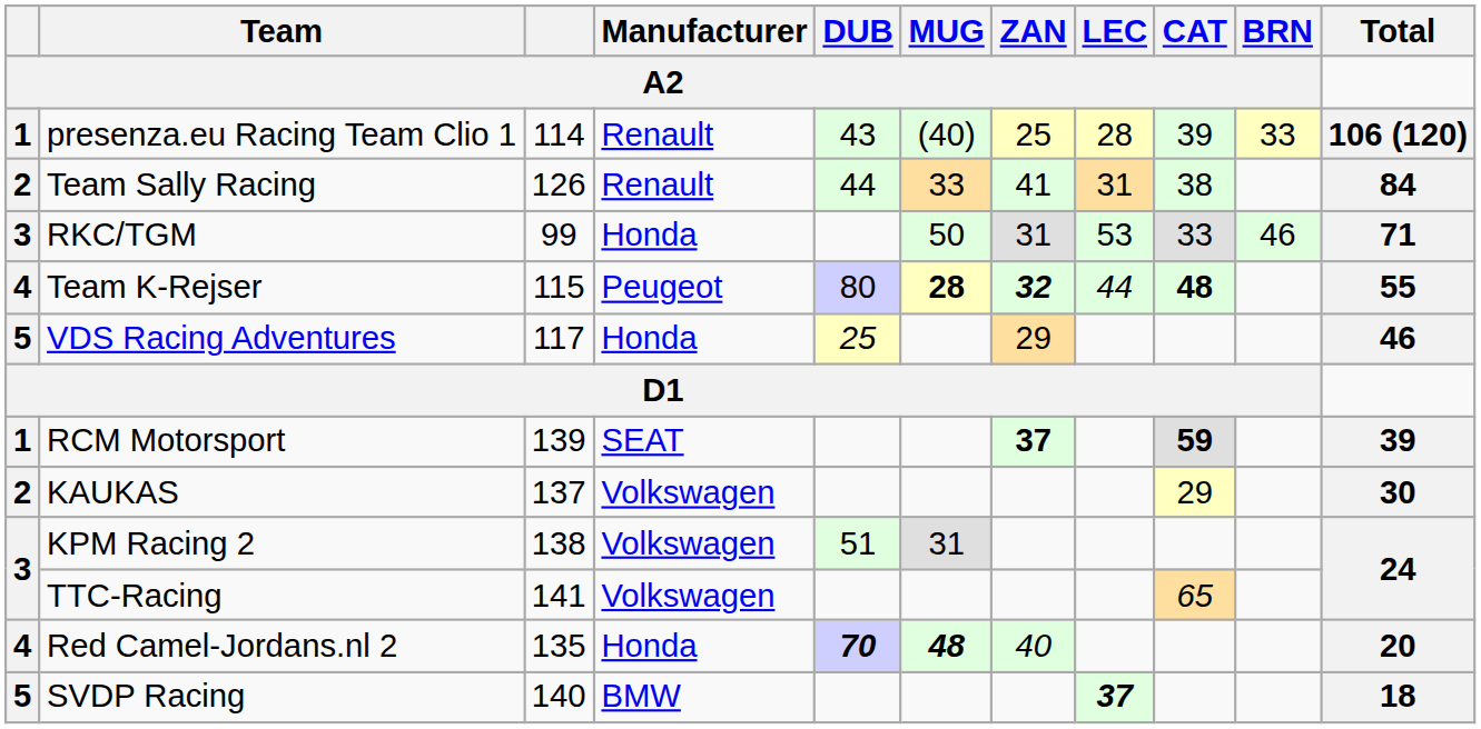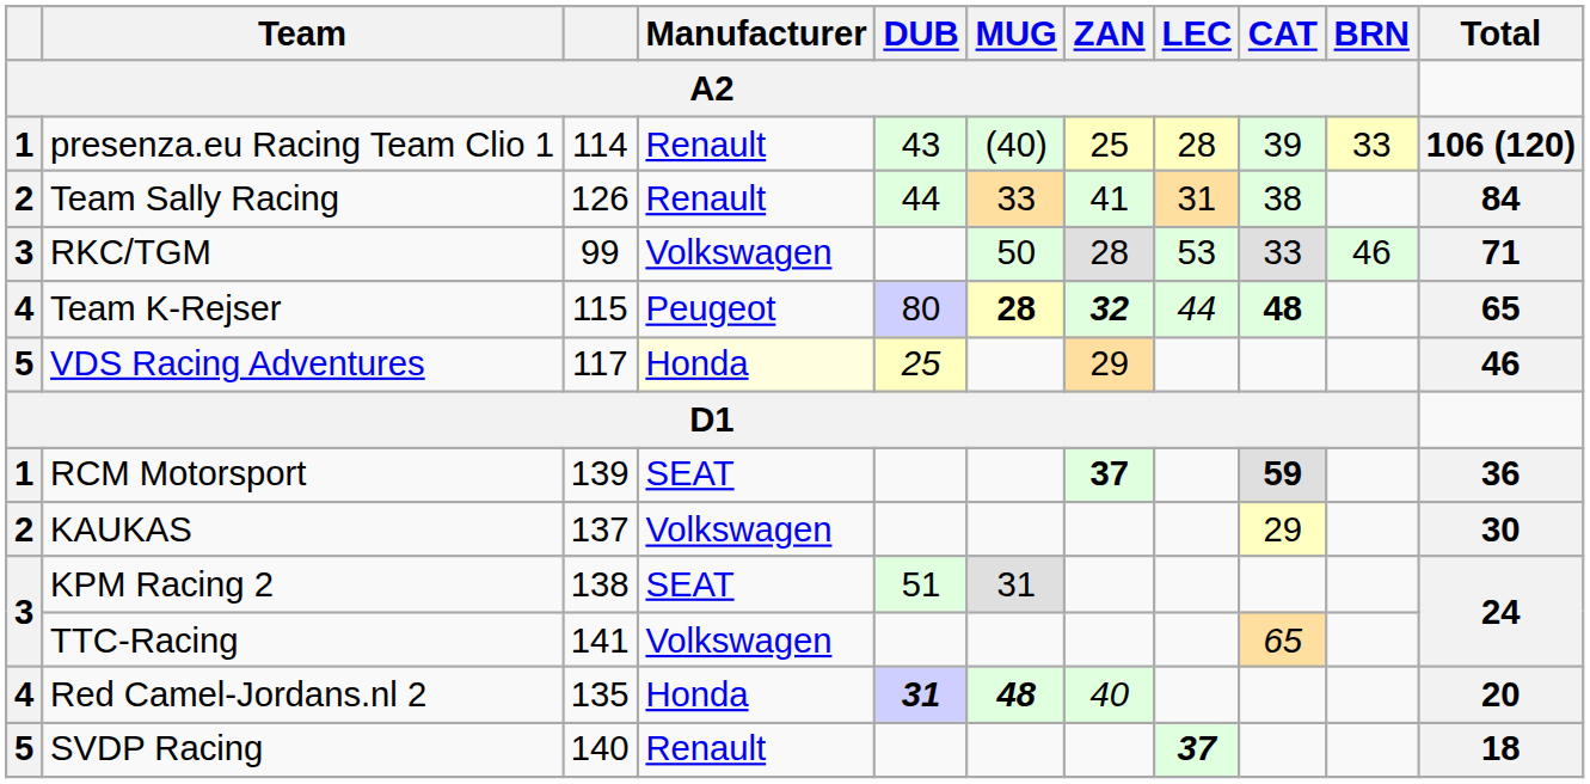RKC/TGM | Manufacturer / A2: Honda -> Volkswagen
RKC/TGM | ZAN / A2: 31 -> 28
Team K-Rejser | Total: 55 -> 65
VDS Racing Adventures | Manufacturer / A2: no background -> lightyellow background
RCM Motorsport | Total: 39 -> 36
KPM Racing 2 | Manufacturer / A2: Volkswagen -> SEAT
Red Camel-Jordans.nl 2 | DUB / A2: 70 -> 31
SVDP Racing | Manufacturer / A2: BMW -> Renault
